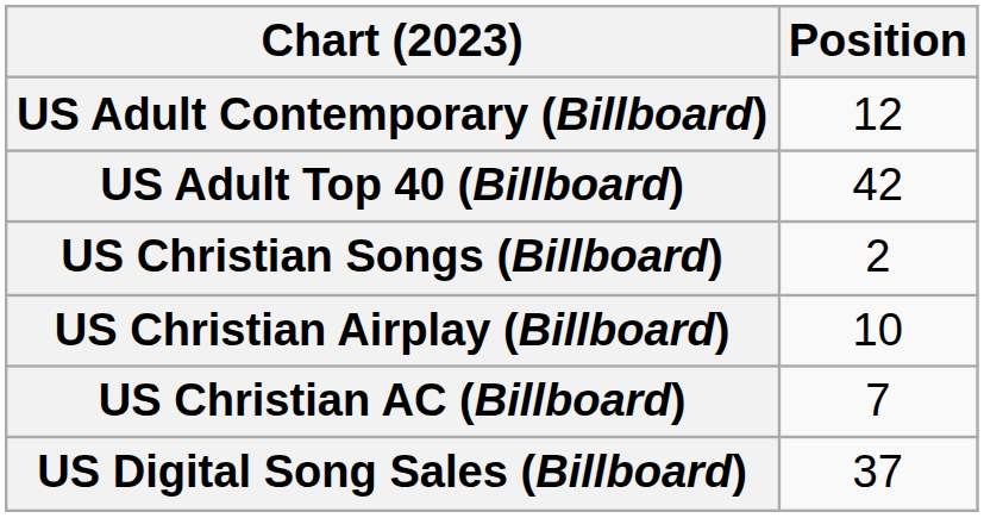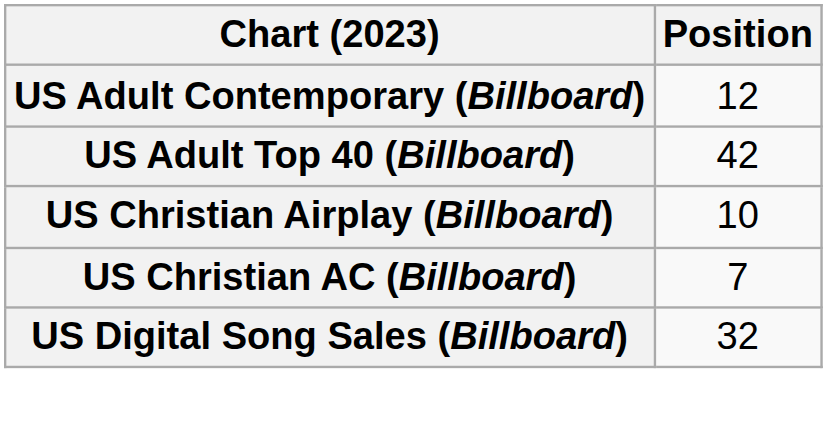- row: US Christian Songs (Billboard) | 2
US Digital Song Sales (Billboard) | Position: 37 -> 32
